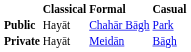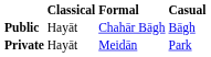Public | Casual: Park -> Bāgh
Private | Casual: Bāgh -> Park
